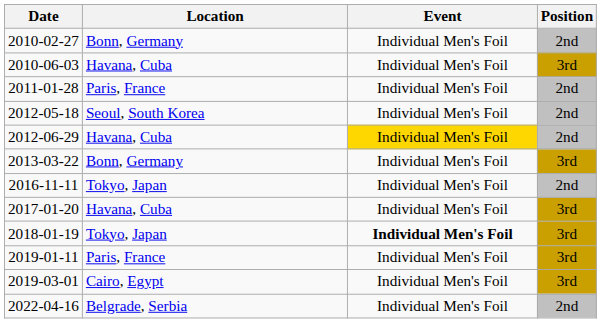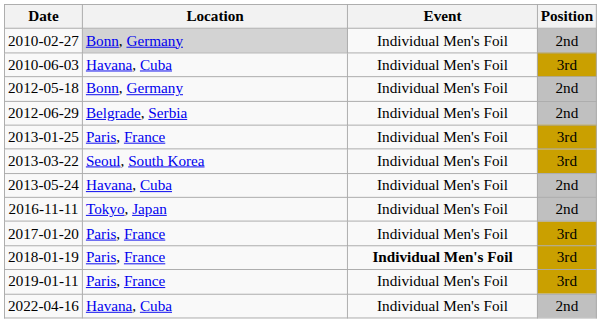2010-02-27 | Location: no background -> lightgrey background
- row: 2011-01-28 | Paris, France | Individual Men's Foil | 2nd
2012-05-18 | Location: Seoul, South Korea -> Bonn, Germany
2012-06-29 | Location: Havana, Cuba -> Belgrade, Serbia
2012-06-29 | Event: gold background -> no background
+ row: 2013-01-25 | Paris, France | Individual Men's Foil | 3rd
2013-03-22 | Location: Bonn, Germany -> Seoul, South Korea
+ row: 2013-05-24 | Havana, Cuba | Individual Men's Foil | 2nd
2017-01-20 | Location: Havana, Cuba -> Paris, France
2018-01-19 | Location: Tokyo, Japan -> Paris, France
- row: 2019-03-01 | Cairo, Egypt | Individual Men's Foil | 3rd
2022-04-16 | Location: Belgrade, Serbia -> Havana, Cuba
